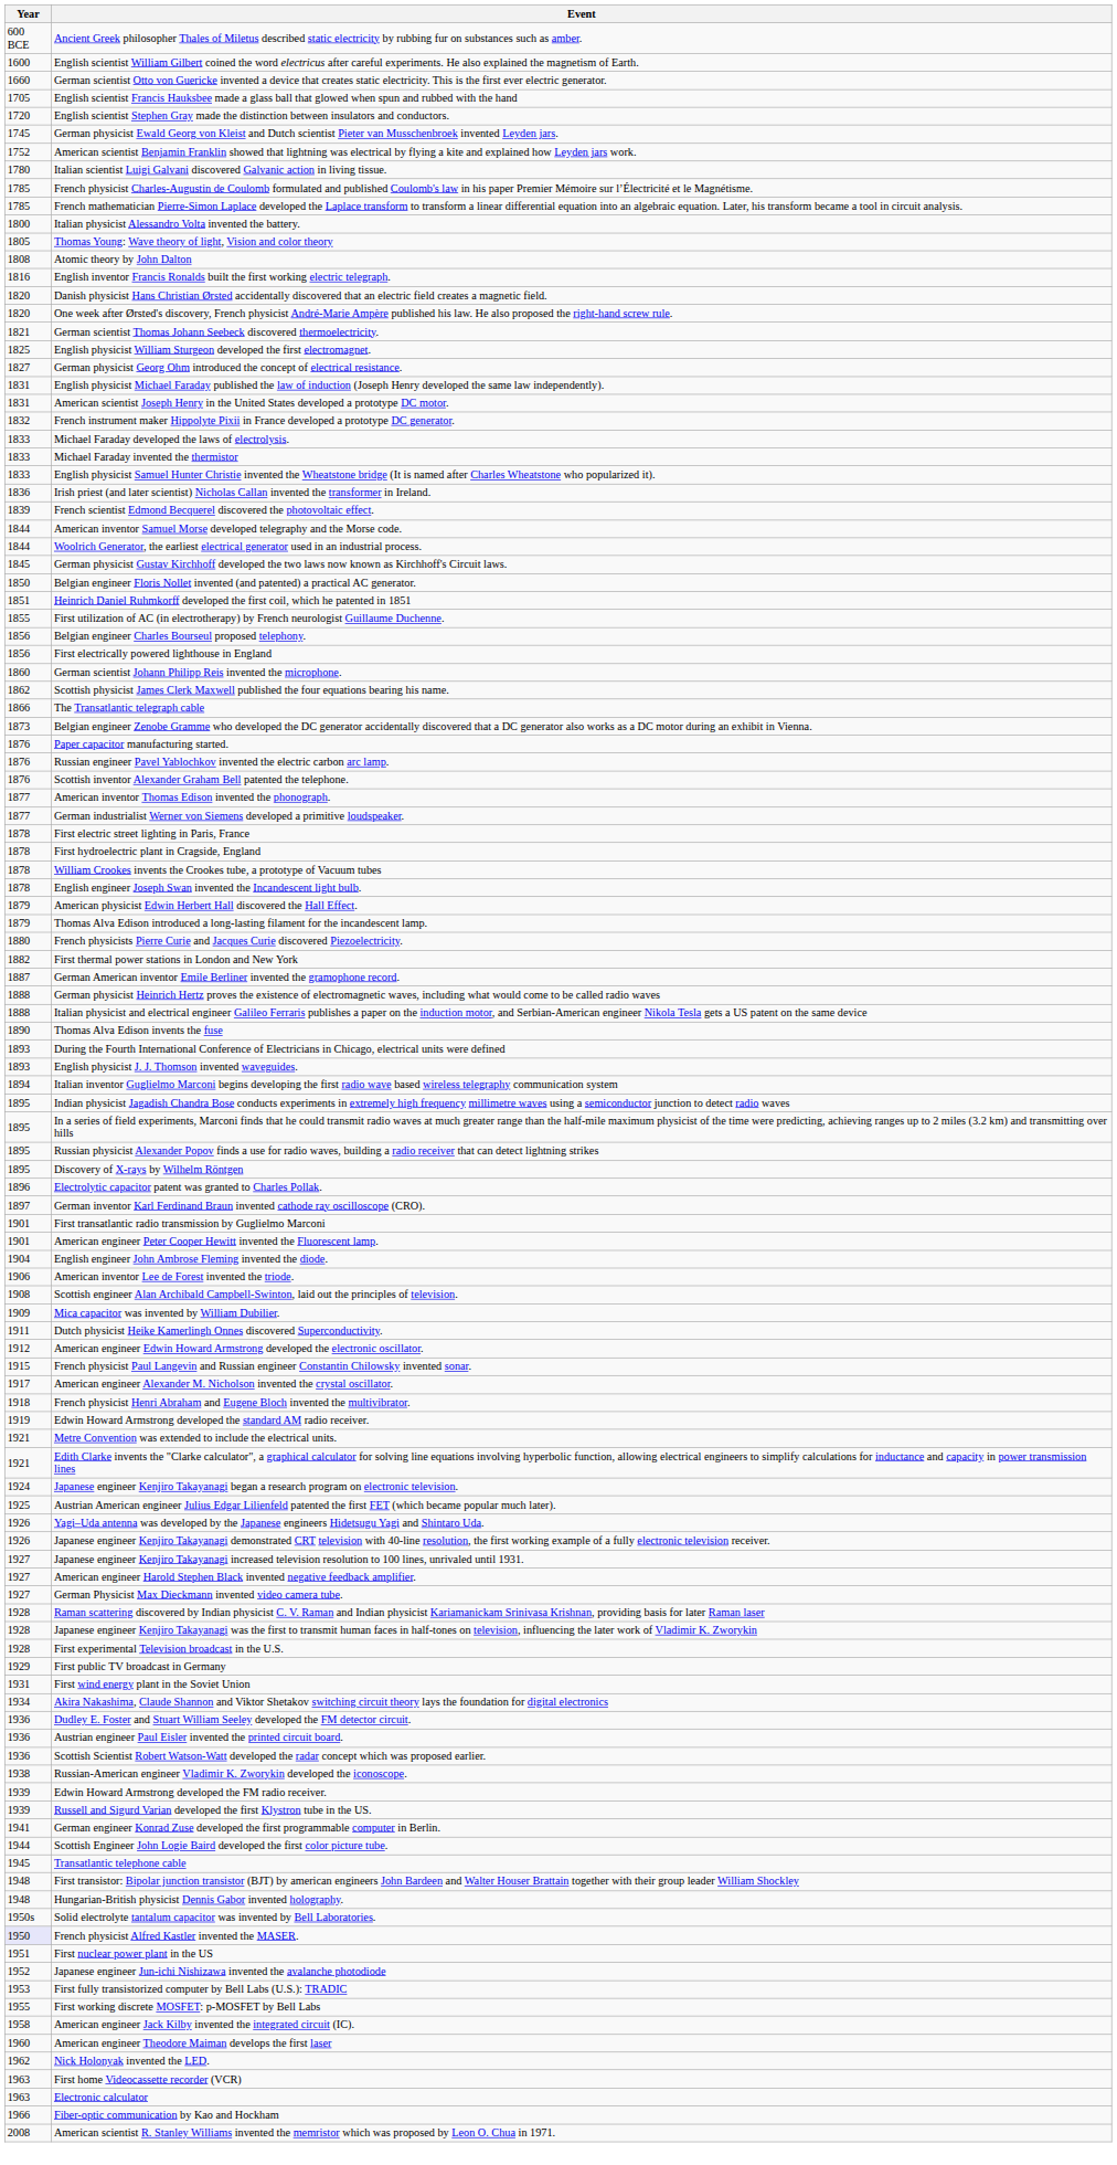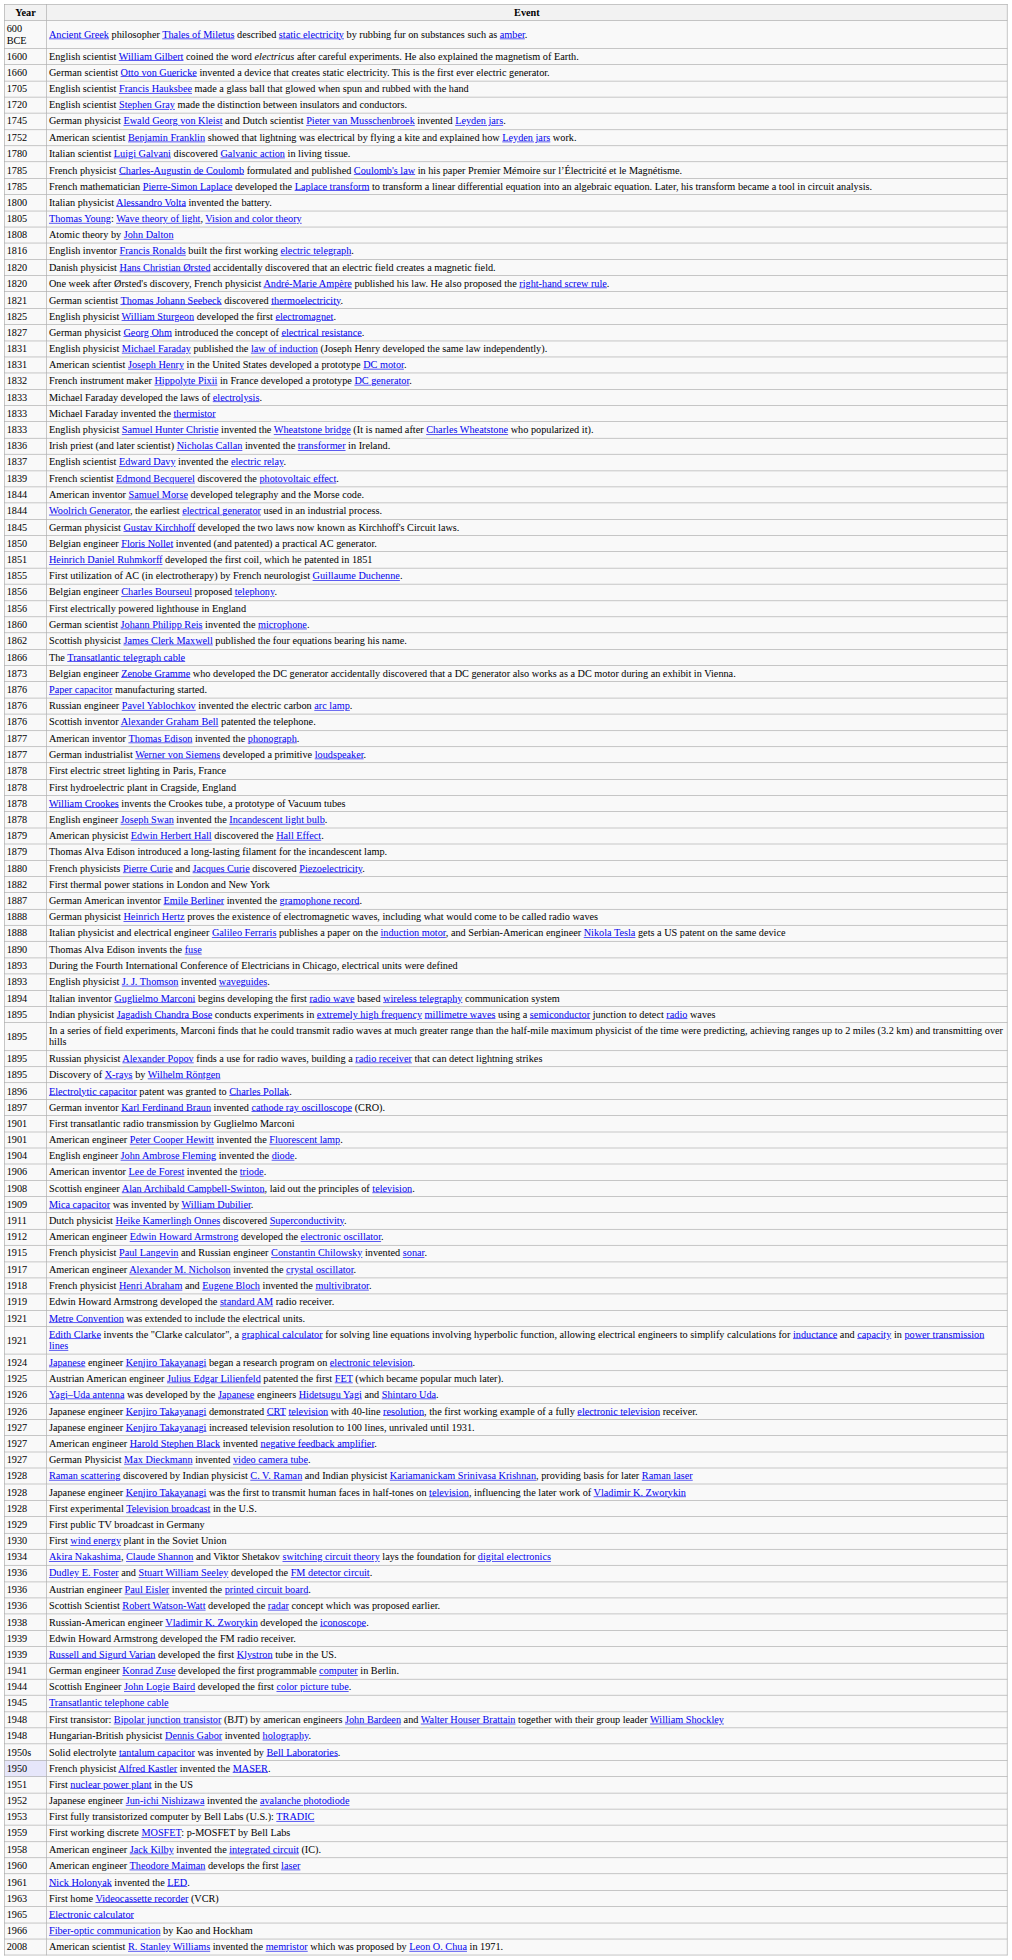+ row: 1837 | English scientist Edward Davy invented the electric relay.
First wind energy plant in the Soviet Union | Year: 1931 -> 1930
First working discrete MOSFET: p-MOSFET by Bell Labs | Year: 1955 -> 1959
Nick Holonyak invented the LED. | Year: 1962 -> 1961
Electronic calculator | Year: 1963 -> 1965
